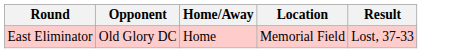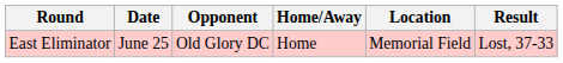+ column: Date | June 25
